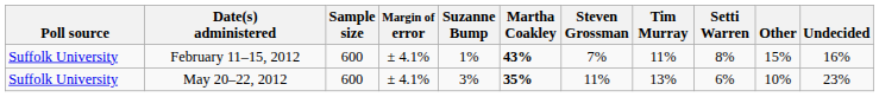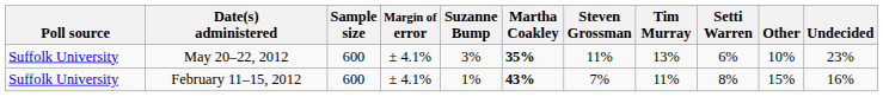rows swapped: May 20–22, 2012 <-> February 11–15, 2012
